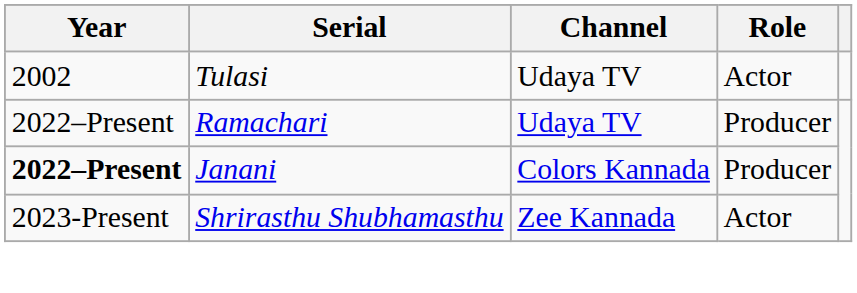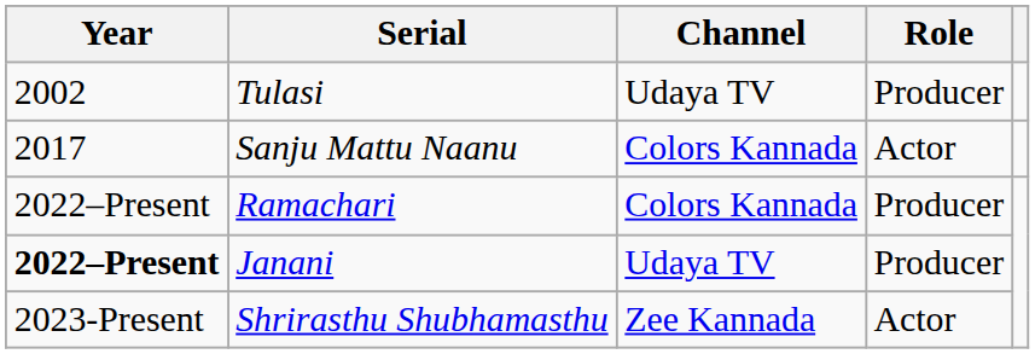Tulasi | Role: Actor -> Producer
+ row: 2017 | Sanju Mattu Naanu | Colors Kannada | Actor
Ramachari | Channel: Udaya TV -> Colors Kannada
Janani | Channel: Colors Kannada -> Udaya TV
